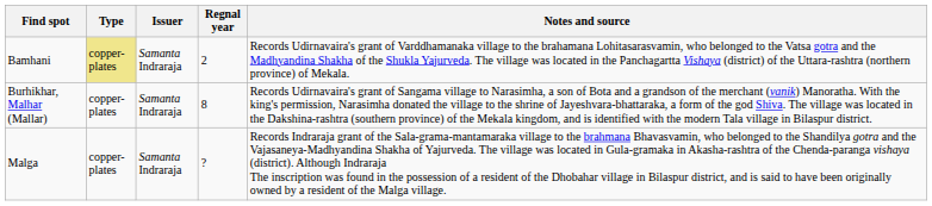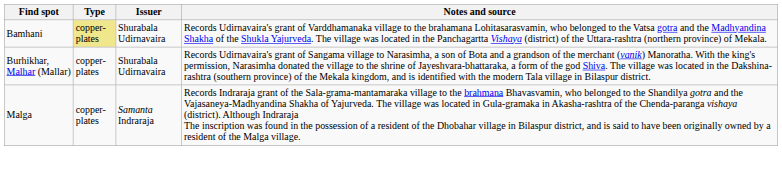- column: Regnal year | 2 | 8 | ?
Bamhani | Issuer: Samanta Indraraja -> Shurabala Udirnavaira
Burhikhar, Malhar (Mallar) | Issuer: Samanta Indraraja -> Shurabala Udirnavaira
